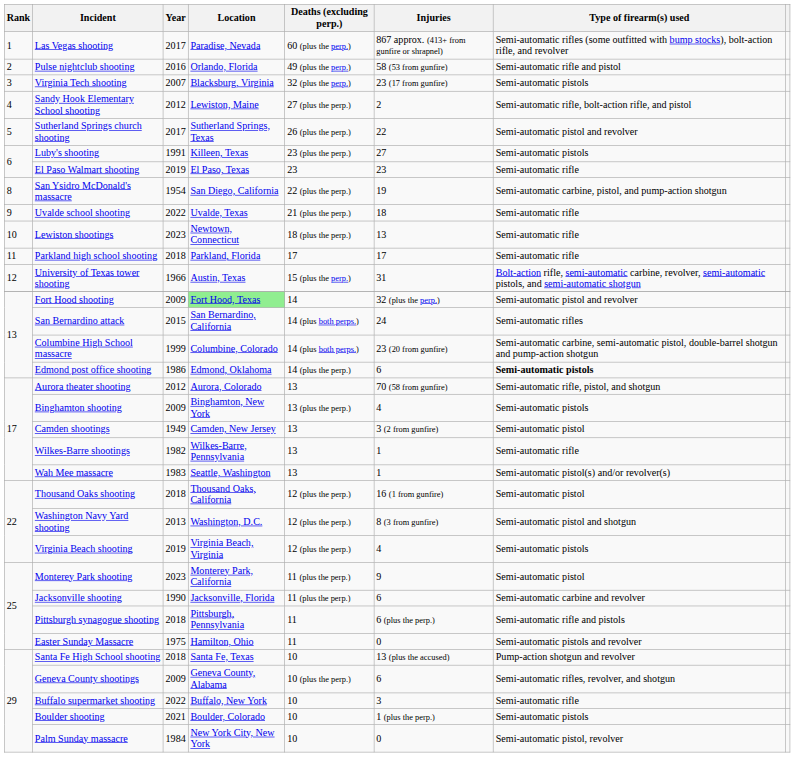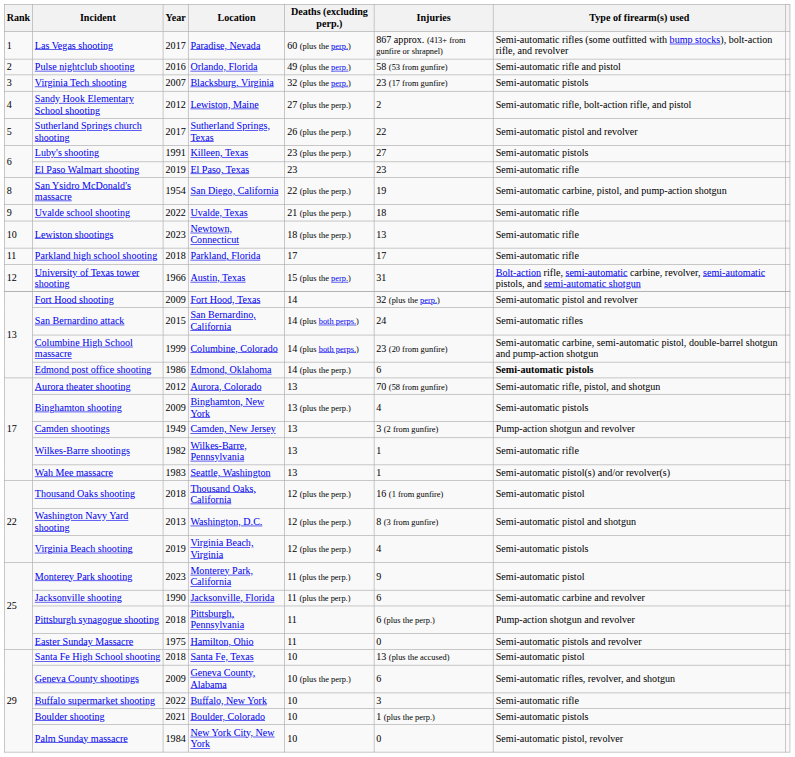Fort Hood shooting | Location: lightgreen background -> no background
Camden shootings | Type of firearm(s) used: Semi-automatic pistol -> Pump-action shotgun and revolver
Pittsburgh synagogue shooting | Type of firearm(s) used: Semi-automatic rifle and pistols -> Pump-action shotgun and revolver
Santa Fe High School shooting | Type of firearm(s) used: Pump-action shotgun and revolver -> Semi-automatic pistol
